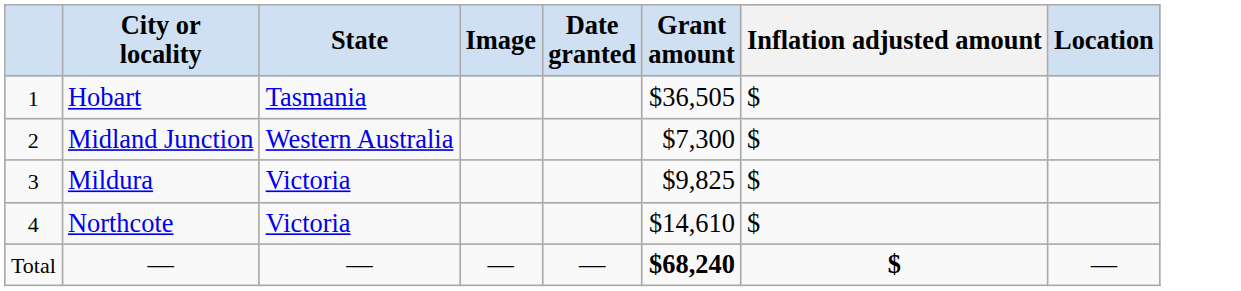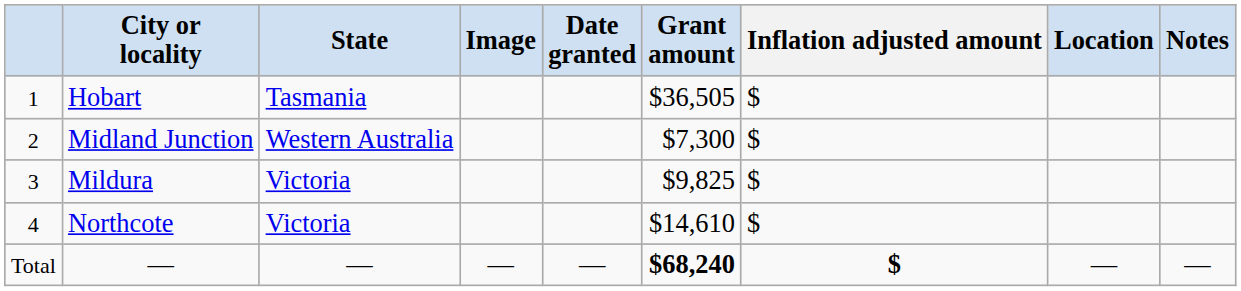+ column: Notes | —
